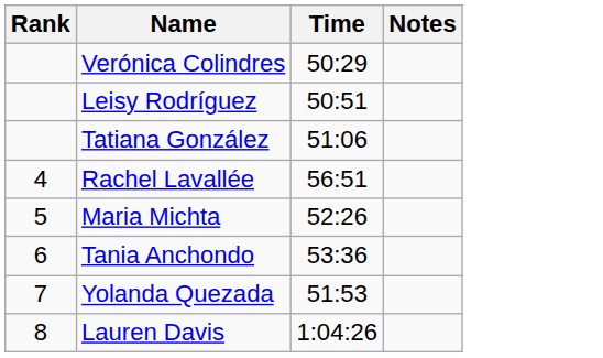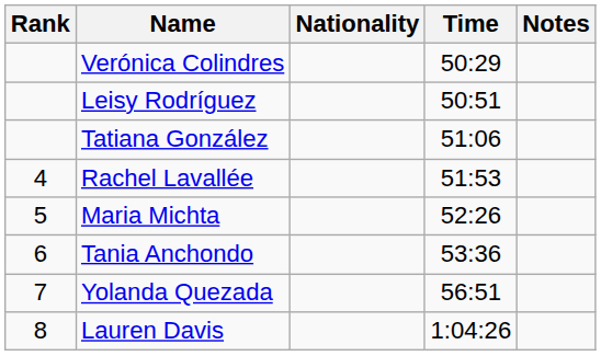+ column: Nationality
Rachel Lavallée | Time: 56:51 -> 51:53
Yolanda Quezada | Time: 51:53 -> 56:51
